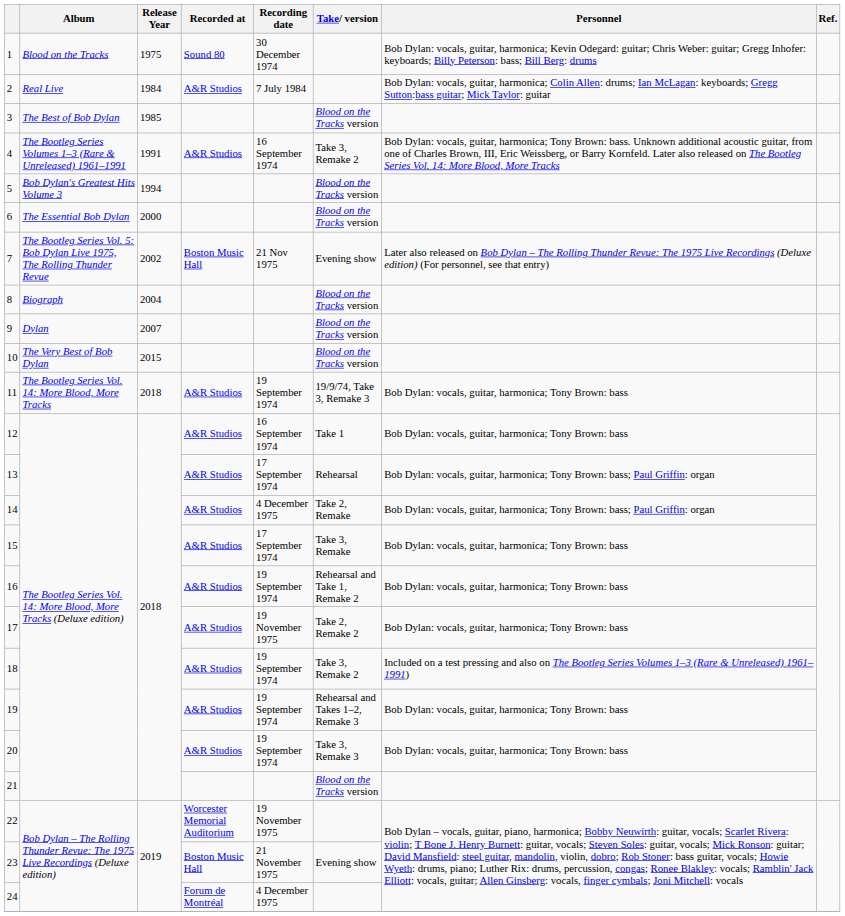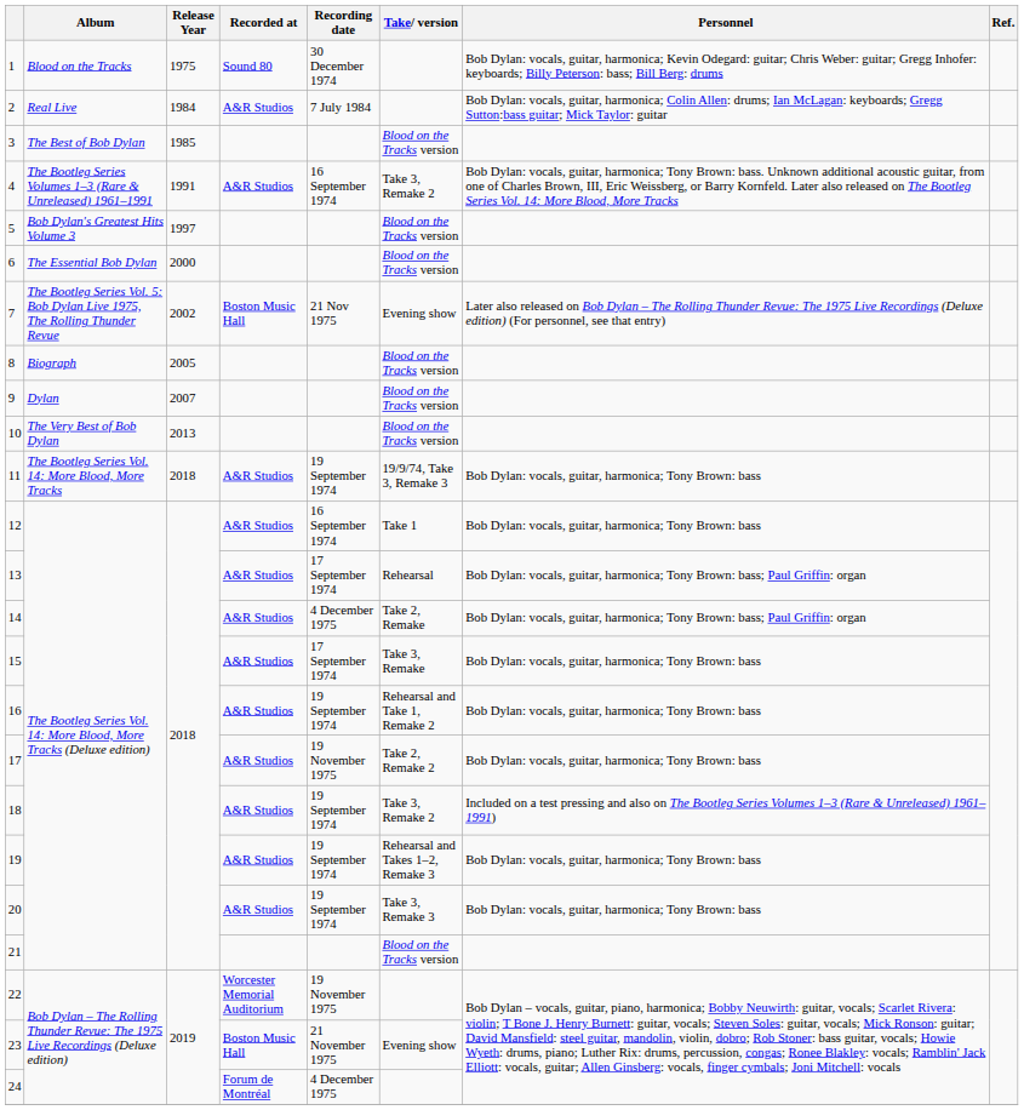5 | Release Year: 1994 -> 1997
8 | Release Year: 2004 -> 2005
10 | Release Year: 2015 -> 2013
